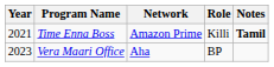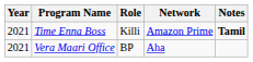columns swapped: Role <-> Network
Vera Maari Office | Year: 2023 -> 2021
